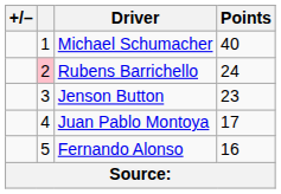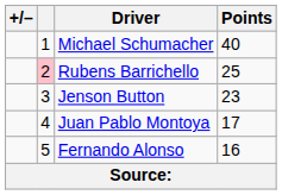Rubens Barrichello | Points: 24 -> 25
